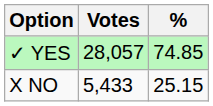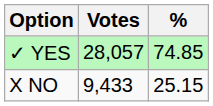X NO | Votes: 5,433 -> 9,433
